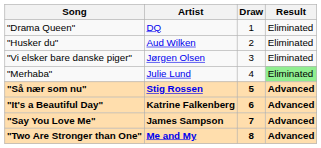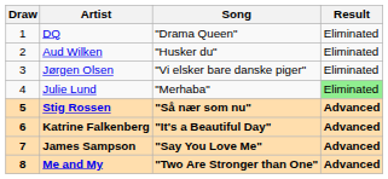columns swapped: Draw <-> Song
